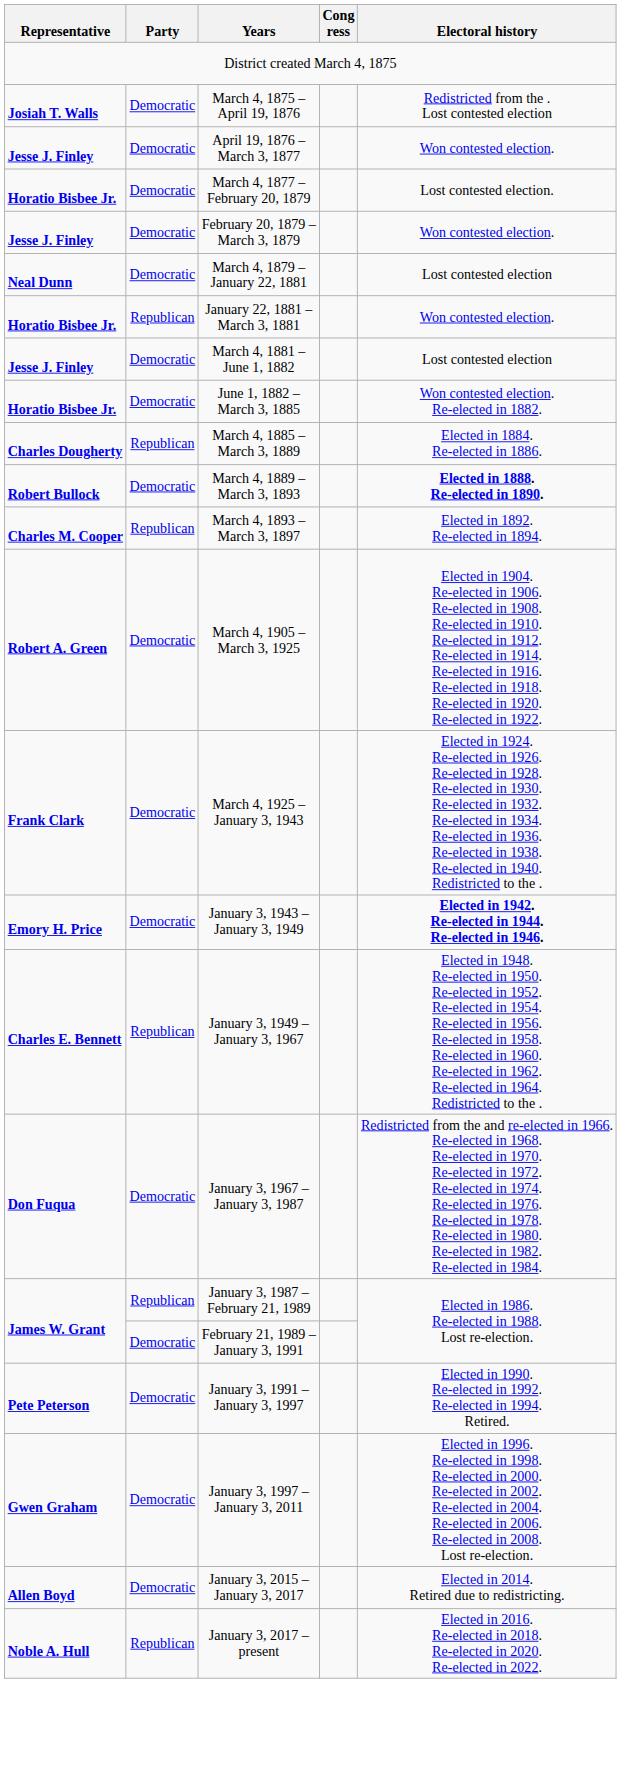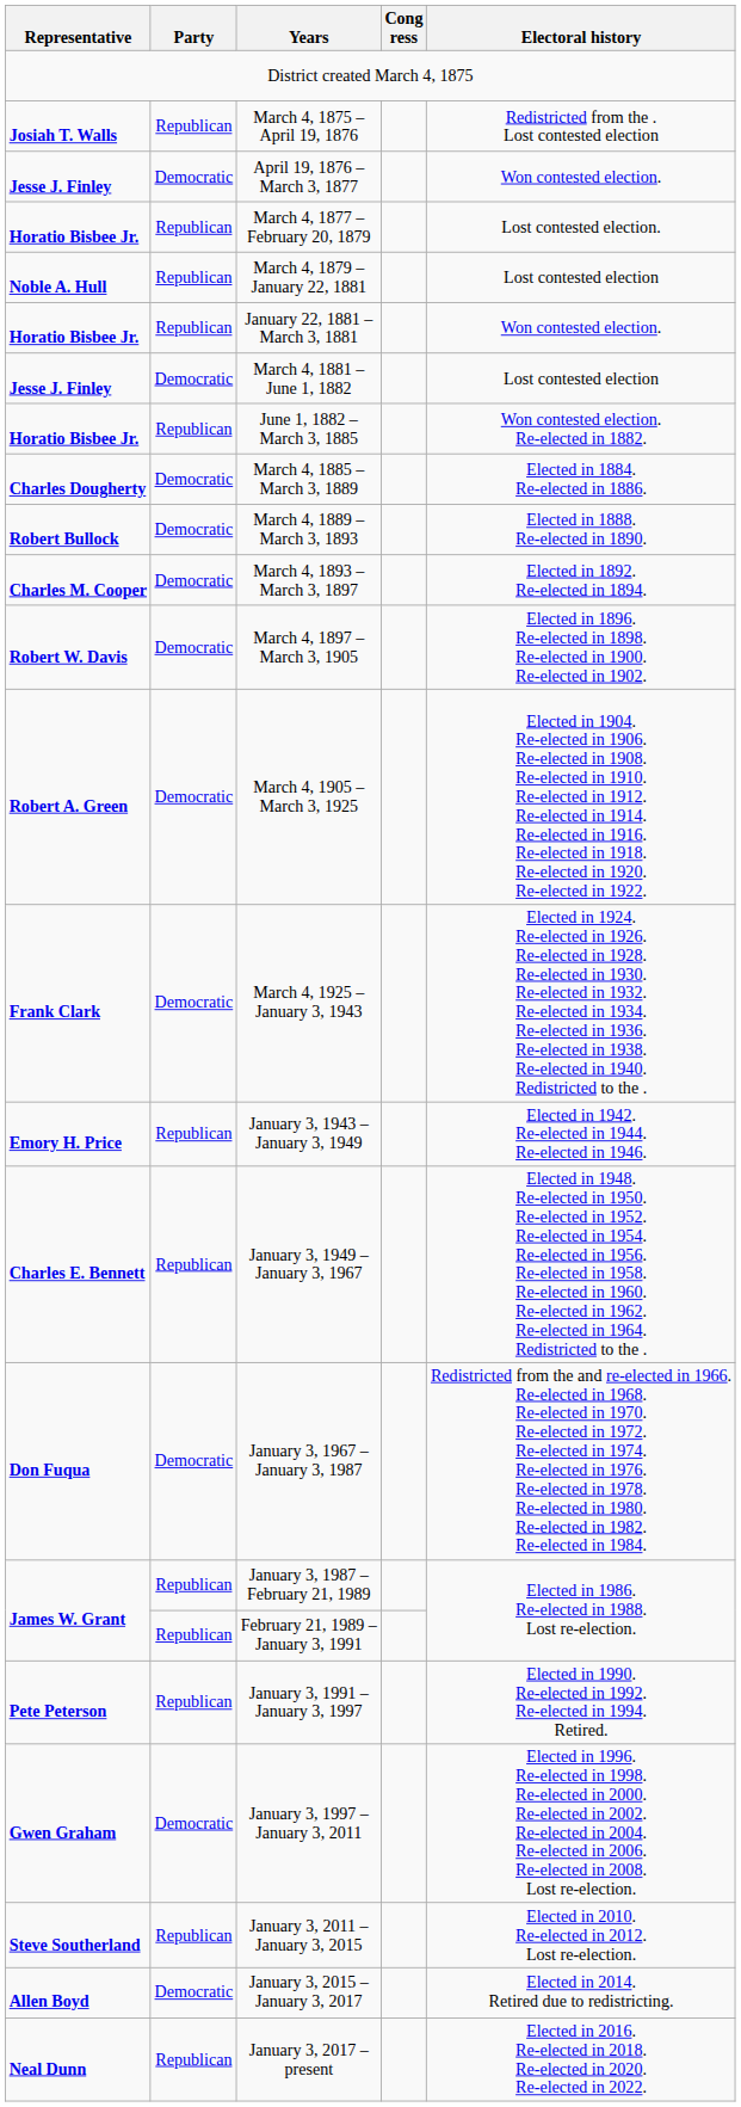March 4, 1875 – April 19, 1876 | Party: Democratic -> Republican
March 4, 1877 – February 20, 1879 | Party: Democratic -> Republican
- row: Jesse J. Finley | Democratic | February 20, 1879 – March 3, 1879 | Won contested election.
March 4, 1879 – January 22, 1881 | Representative: Neal Dunn -> Noble A. Hull
March 4, 1879 – January 22, 1881 | Party: Democratic -> Republican
June 1, 1882 – March 3, 1885 | Party: Democratic -> Republican
March 4, 1885 – March 3, 1889 | Party: Republican -> Democratic
March 4, 1889 – March 3, 1893 | Electoral history: bold -> normal
March 4, 1893 – March 3, 1897 | Party: Republican -> Democratic
+ row: Robert W. Davis | Democratic | March 4, 1897 – March 3, 1905 | Elected in 1896. Re-elected in 1898. Re-elected in 1900. Re-elected in 1902.
January 3, 1943 – January 3, 1949 | Party: Democratic -> Republican
January 3, 1943 – January 3, 1949 | Electoral history: bold -> normal
February 21, 1989 – January 3, 1991 | Party: Democratic -> Republican
January 3, 1991 – January 3, 1997 | Party: Democratic -> Republican
+ row: Steve Southerland | Republican | January 3, 2011 – January 3, 2015 | Elected in 2010. Re-elected in 2012. Lost re-election.
January 3, 2017 – present | Representative: Noble A. Hull -> Neal Dunn
